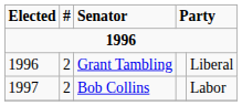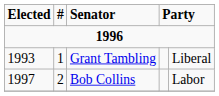Grant Tambling | Elected: 1996 -> 1993
Grant Tambling | #: 2 -> 1
